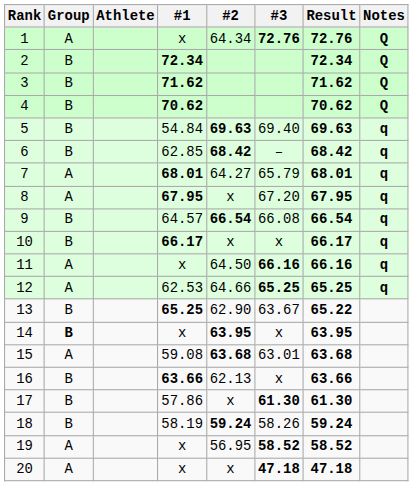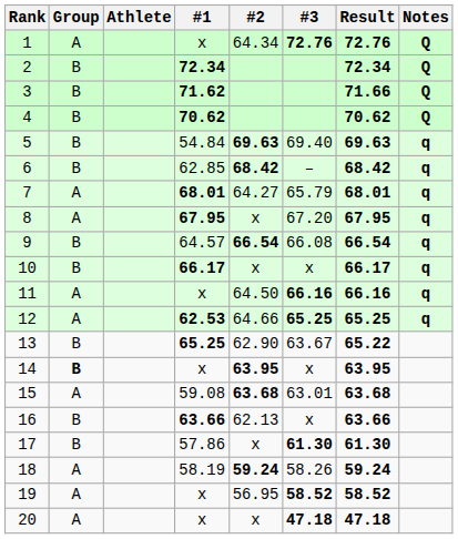3 | Result: 71.62 -> 71.66
12 | #1: normal -> bold
18 | Group: B -> A
